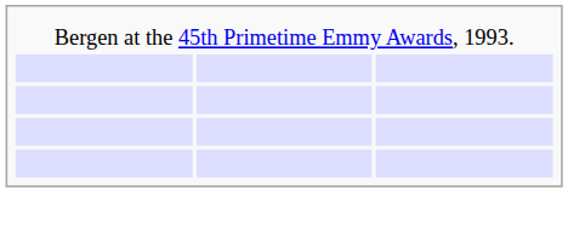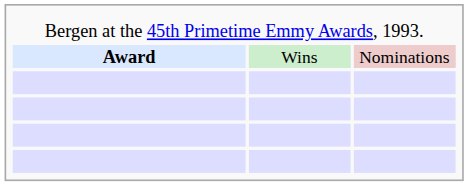+ row: Award | Wins | Nominations
